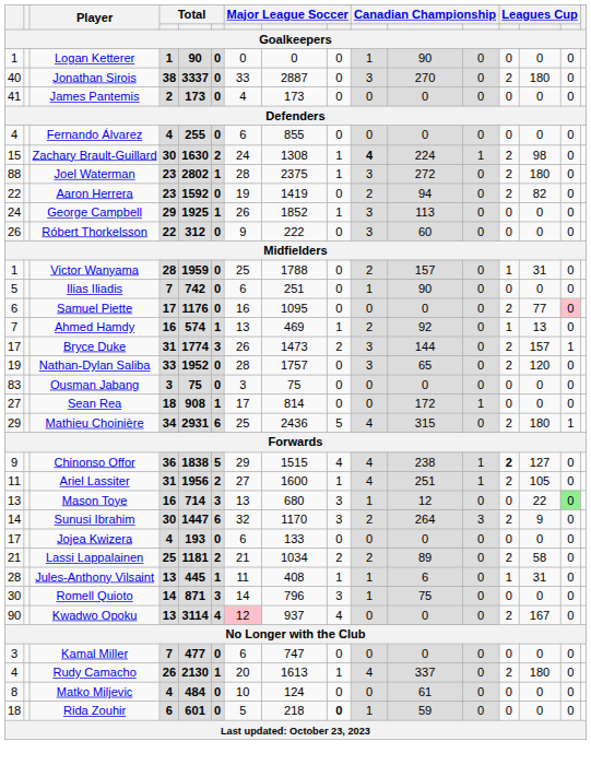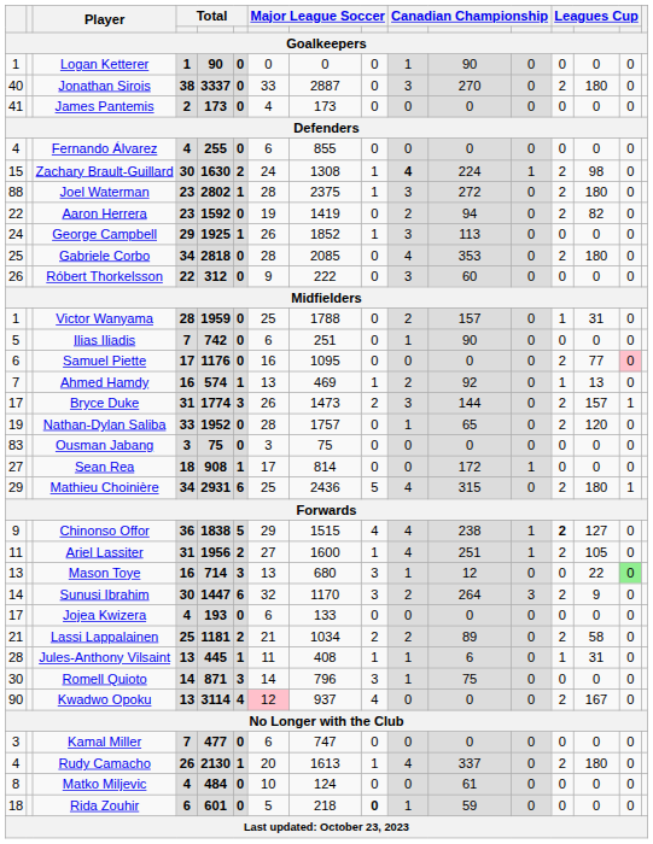+ row: 25 | Gabriele Corbo | 34 | 2818 | 0 | 28 | 2085 | 0 | 4 | 353 | 0 | 2 | 180 | 0
Nathan-Dylan Saliba | column 10: 3 -> 1
